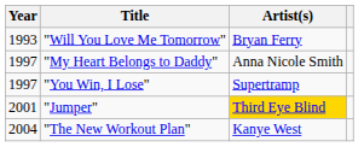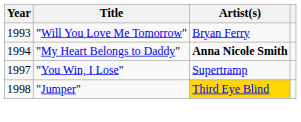"My Heart Belongs to Daddy" | Year: 1997 -> 1994
"My Heart Belongs to Daddy" | Artist(s): normal -> bold
"Jumper" | Year: 2001 -> 1998
- row: 2004 | "The New Workout Plan" | Kanye West
